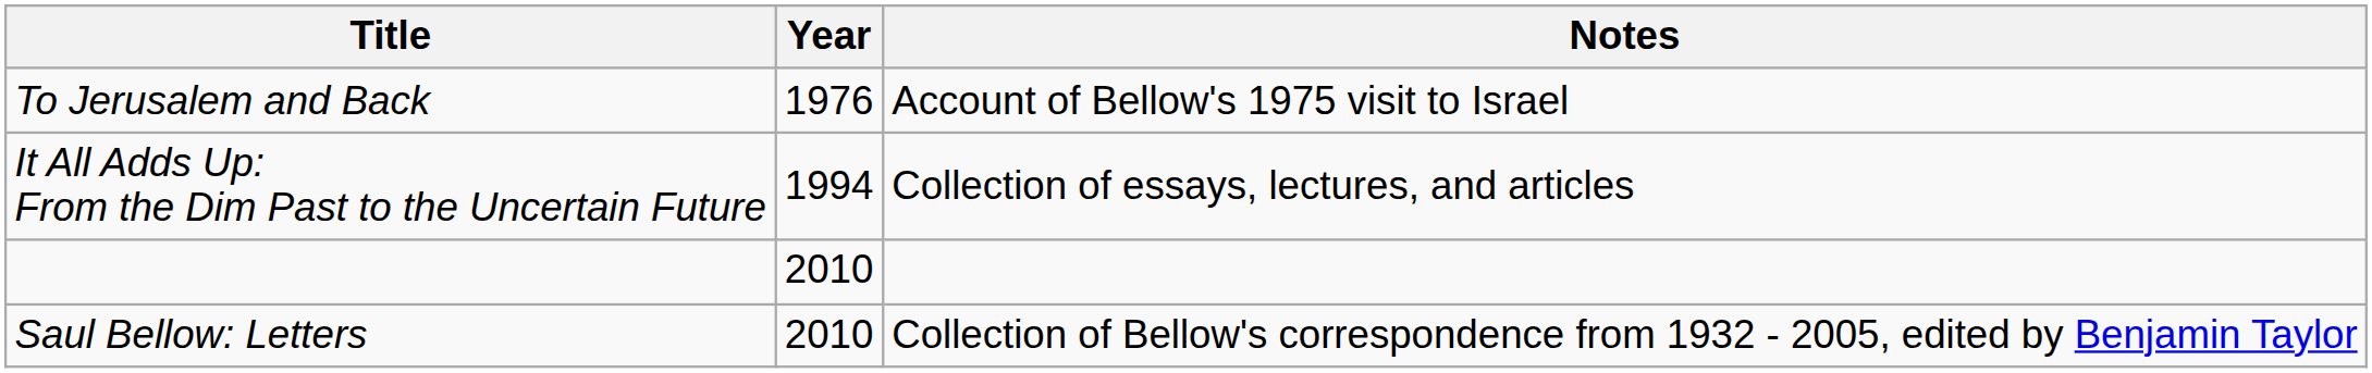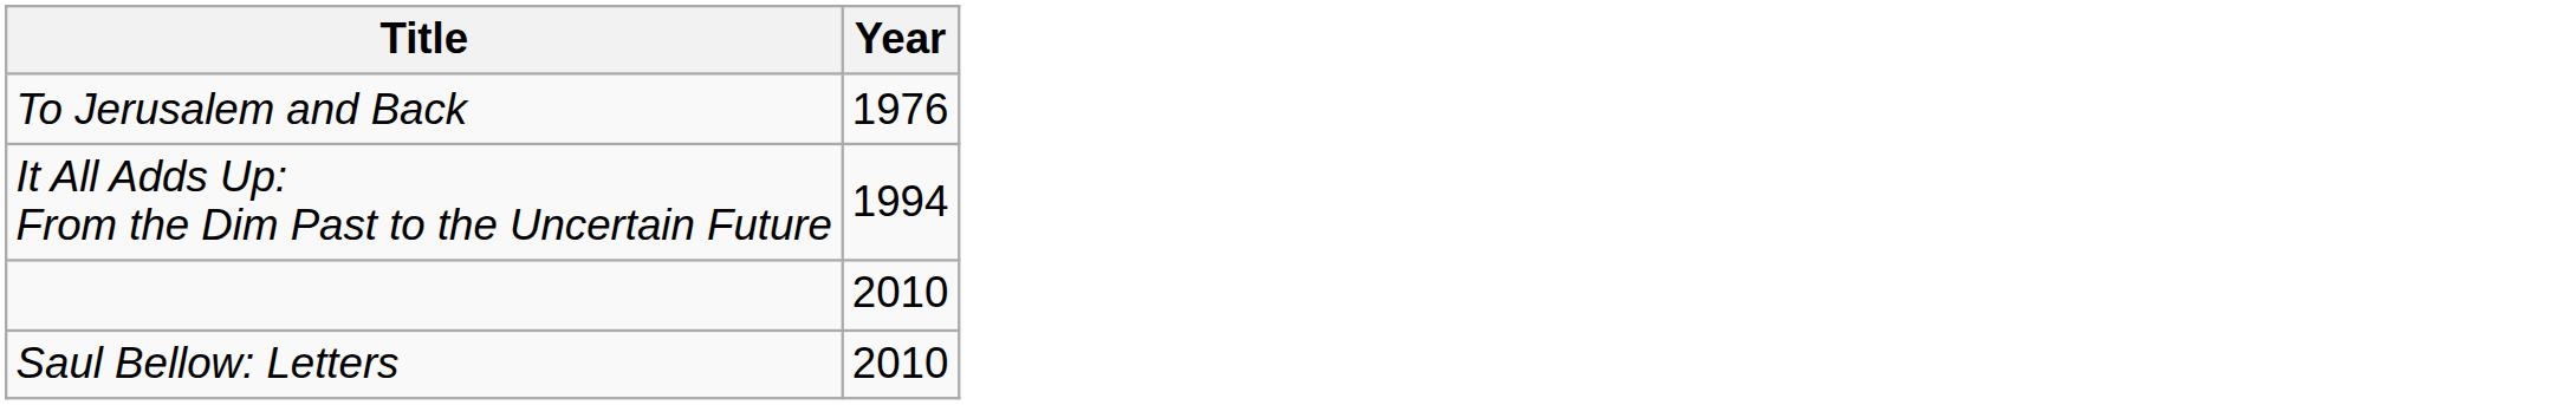- column: Notes | Account of Bellow's 1975 visit to Israel | Collection of essays, lectures, and articles | Collection of Bellow's correspondence from 1932 - 2005, edited by Benjamin Taylor
